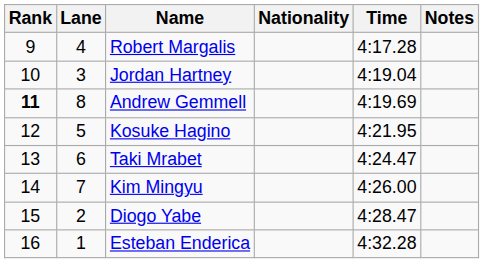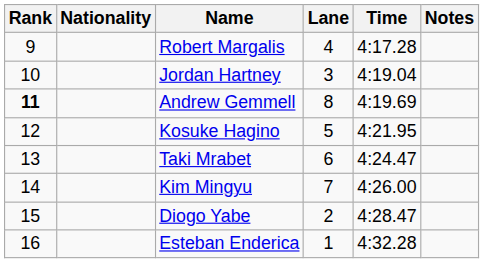columns swapped: Lane <-> Nationality
